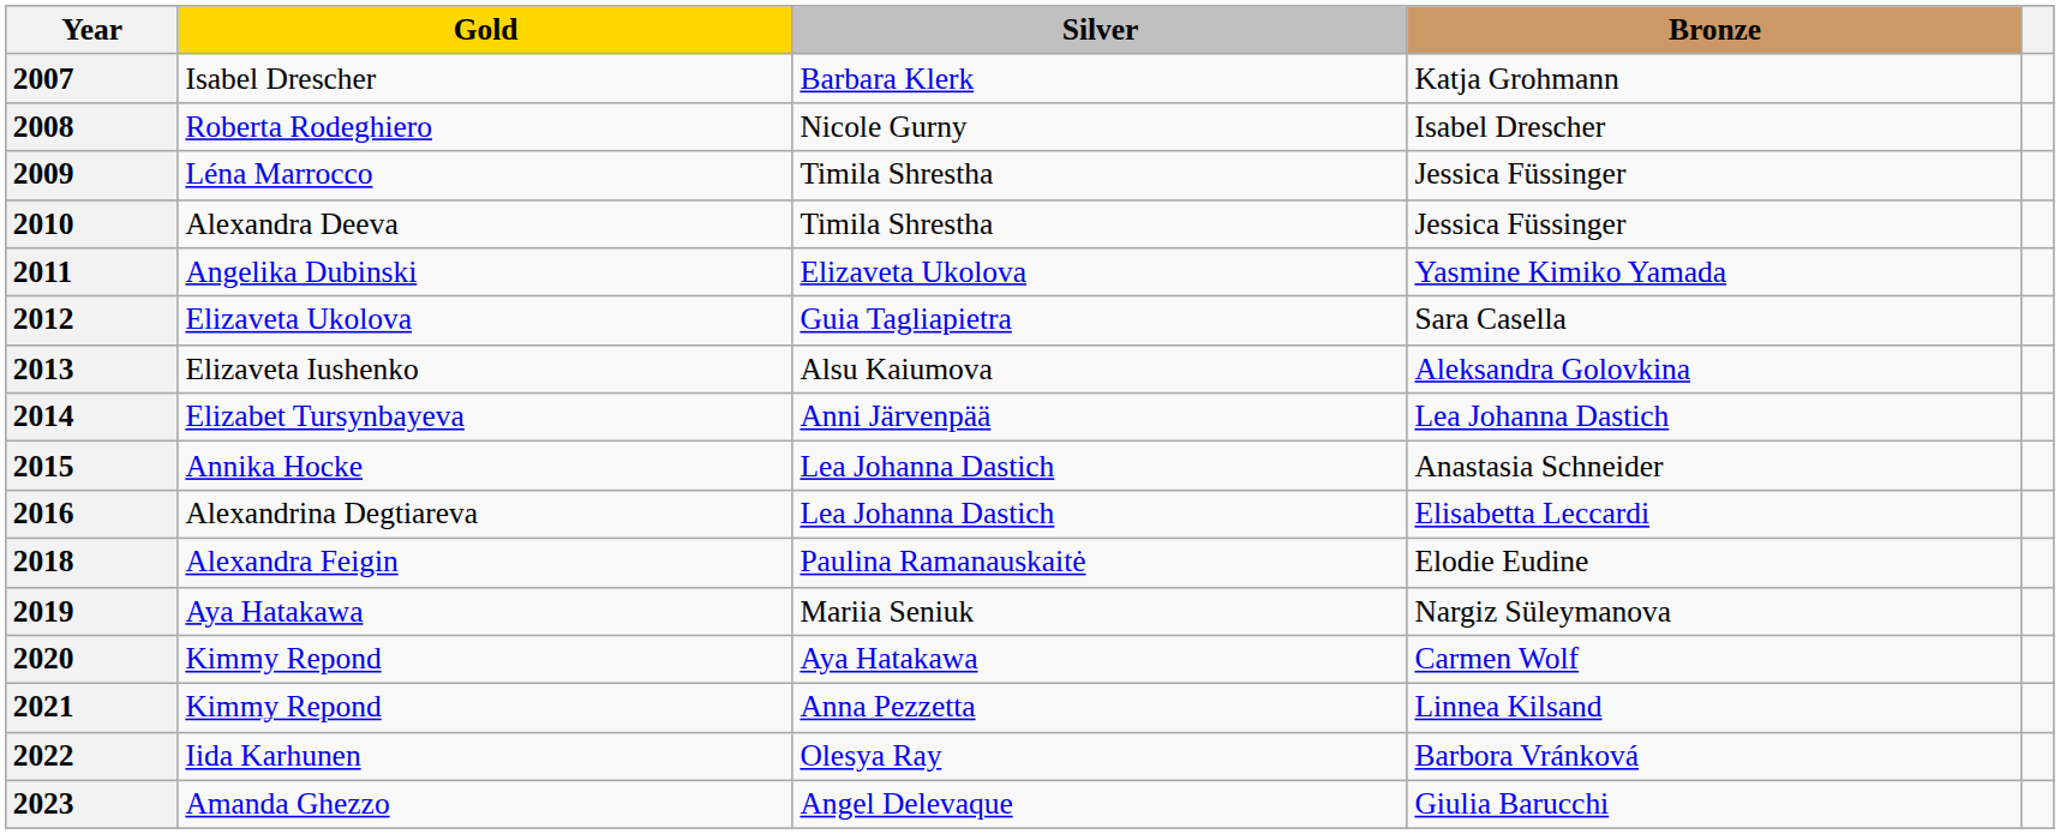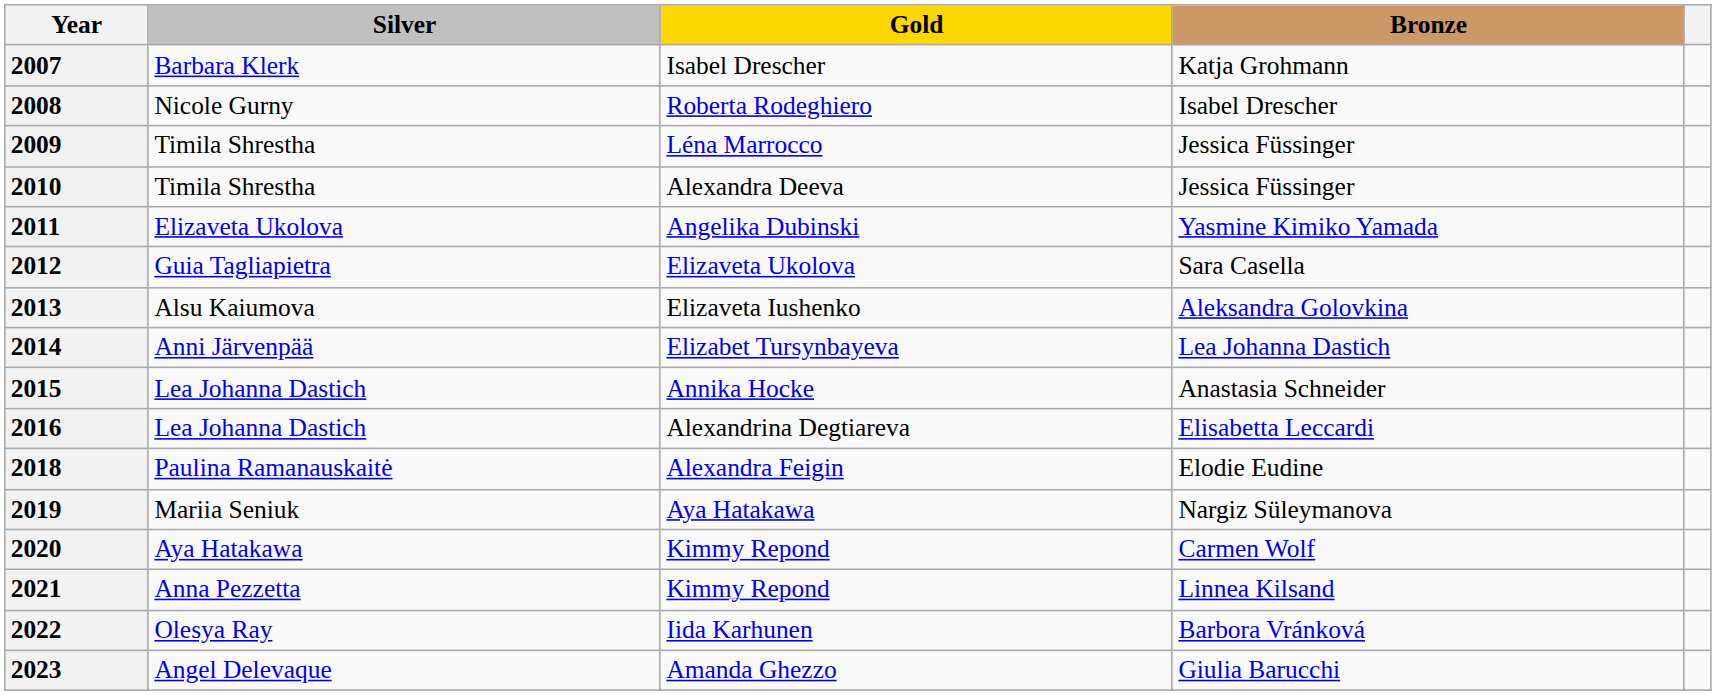columns swapped: Gold <-> Silver
